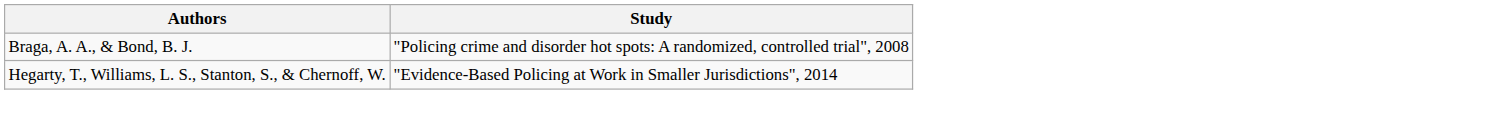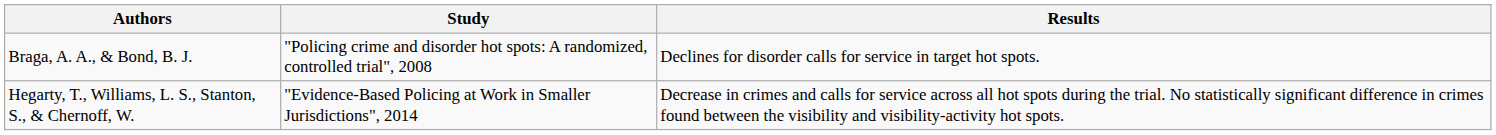+ column: Results | Declines for disorder calls for service in target hot spots. | Decrease in crimes and calls for service across all hot spots during the trial. No statistically significant difference in crimes found between the visibility and visibility-activity hot spots.
